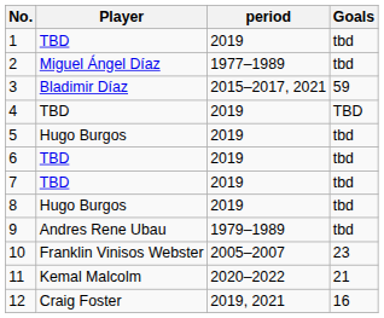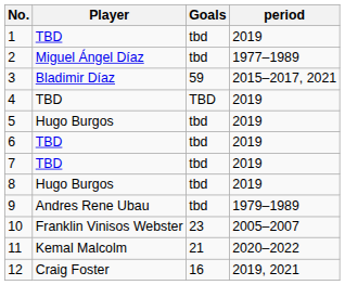columns swapped: period <-> Goals
